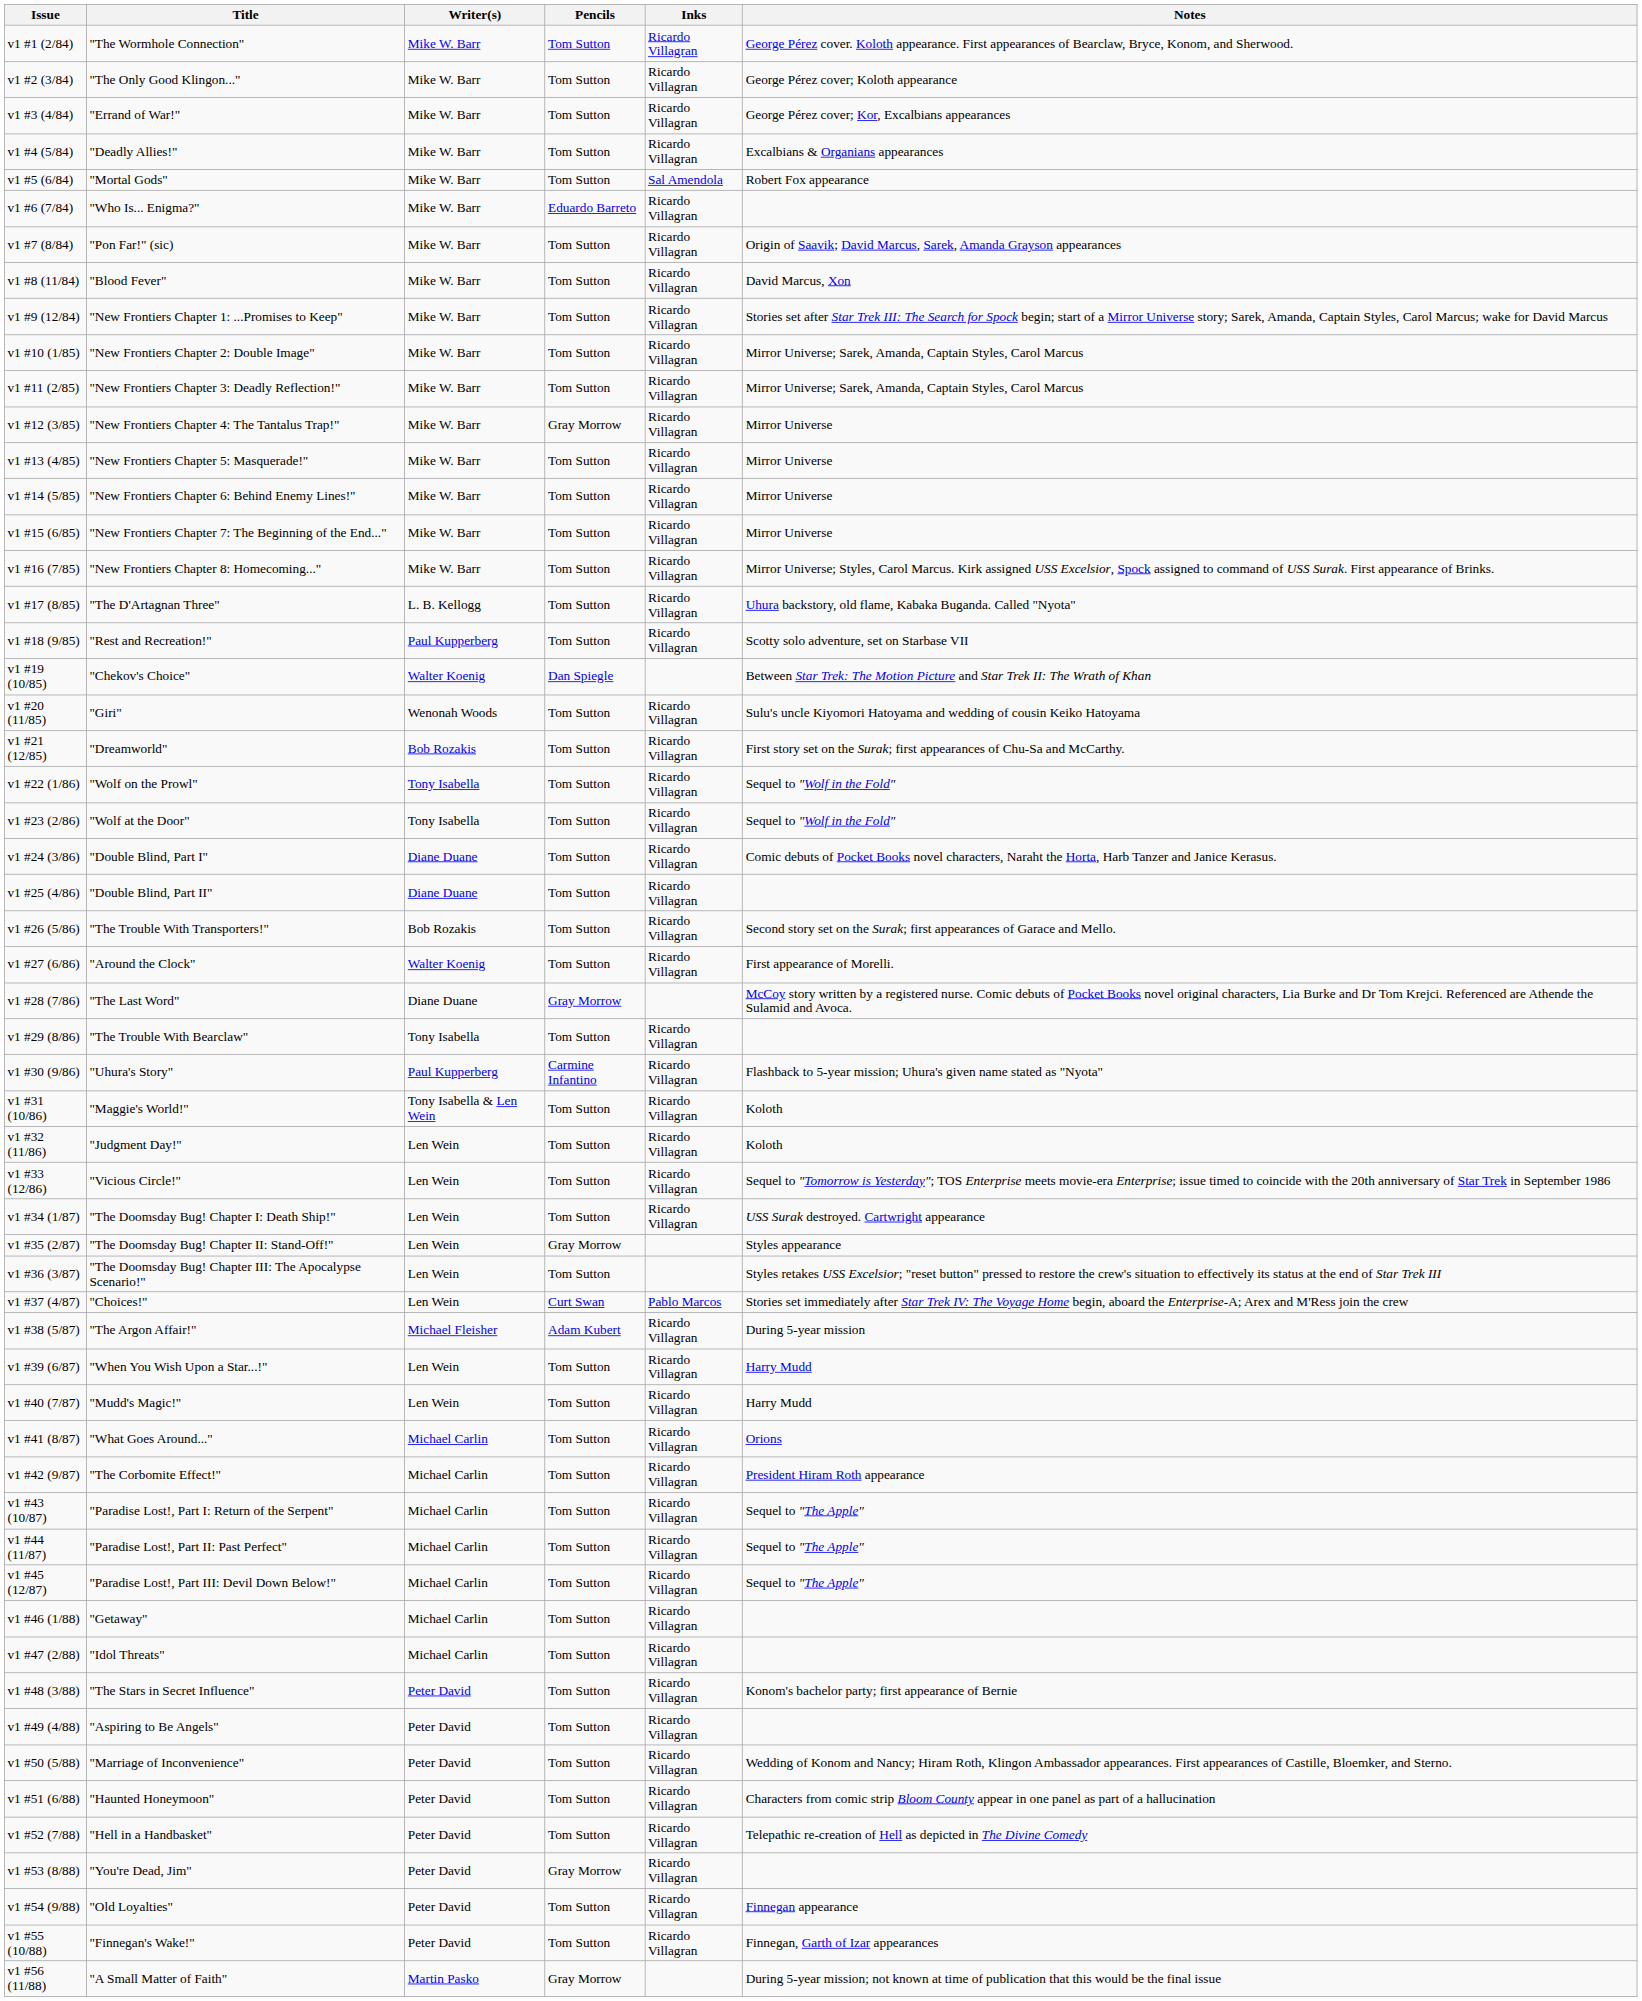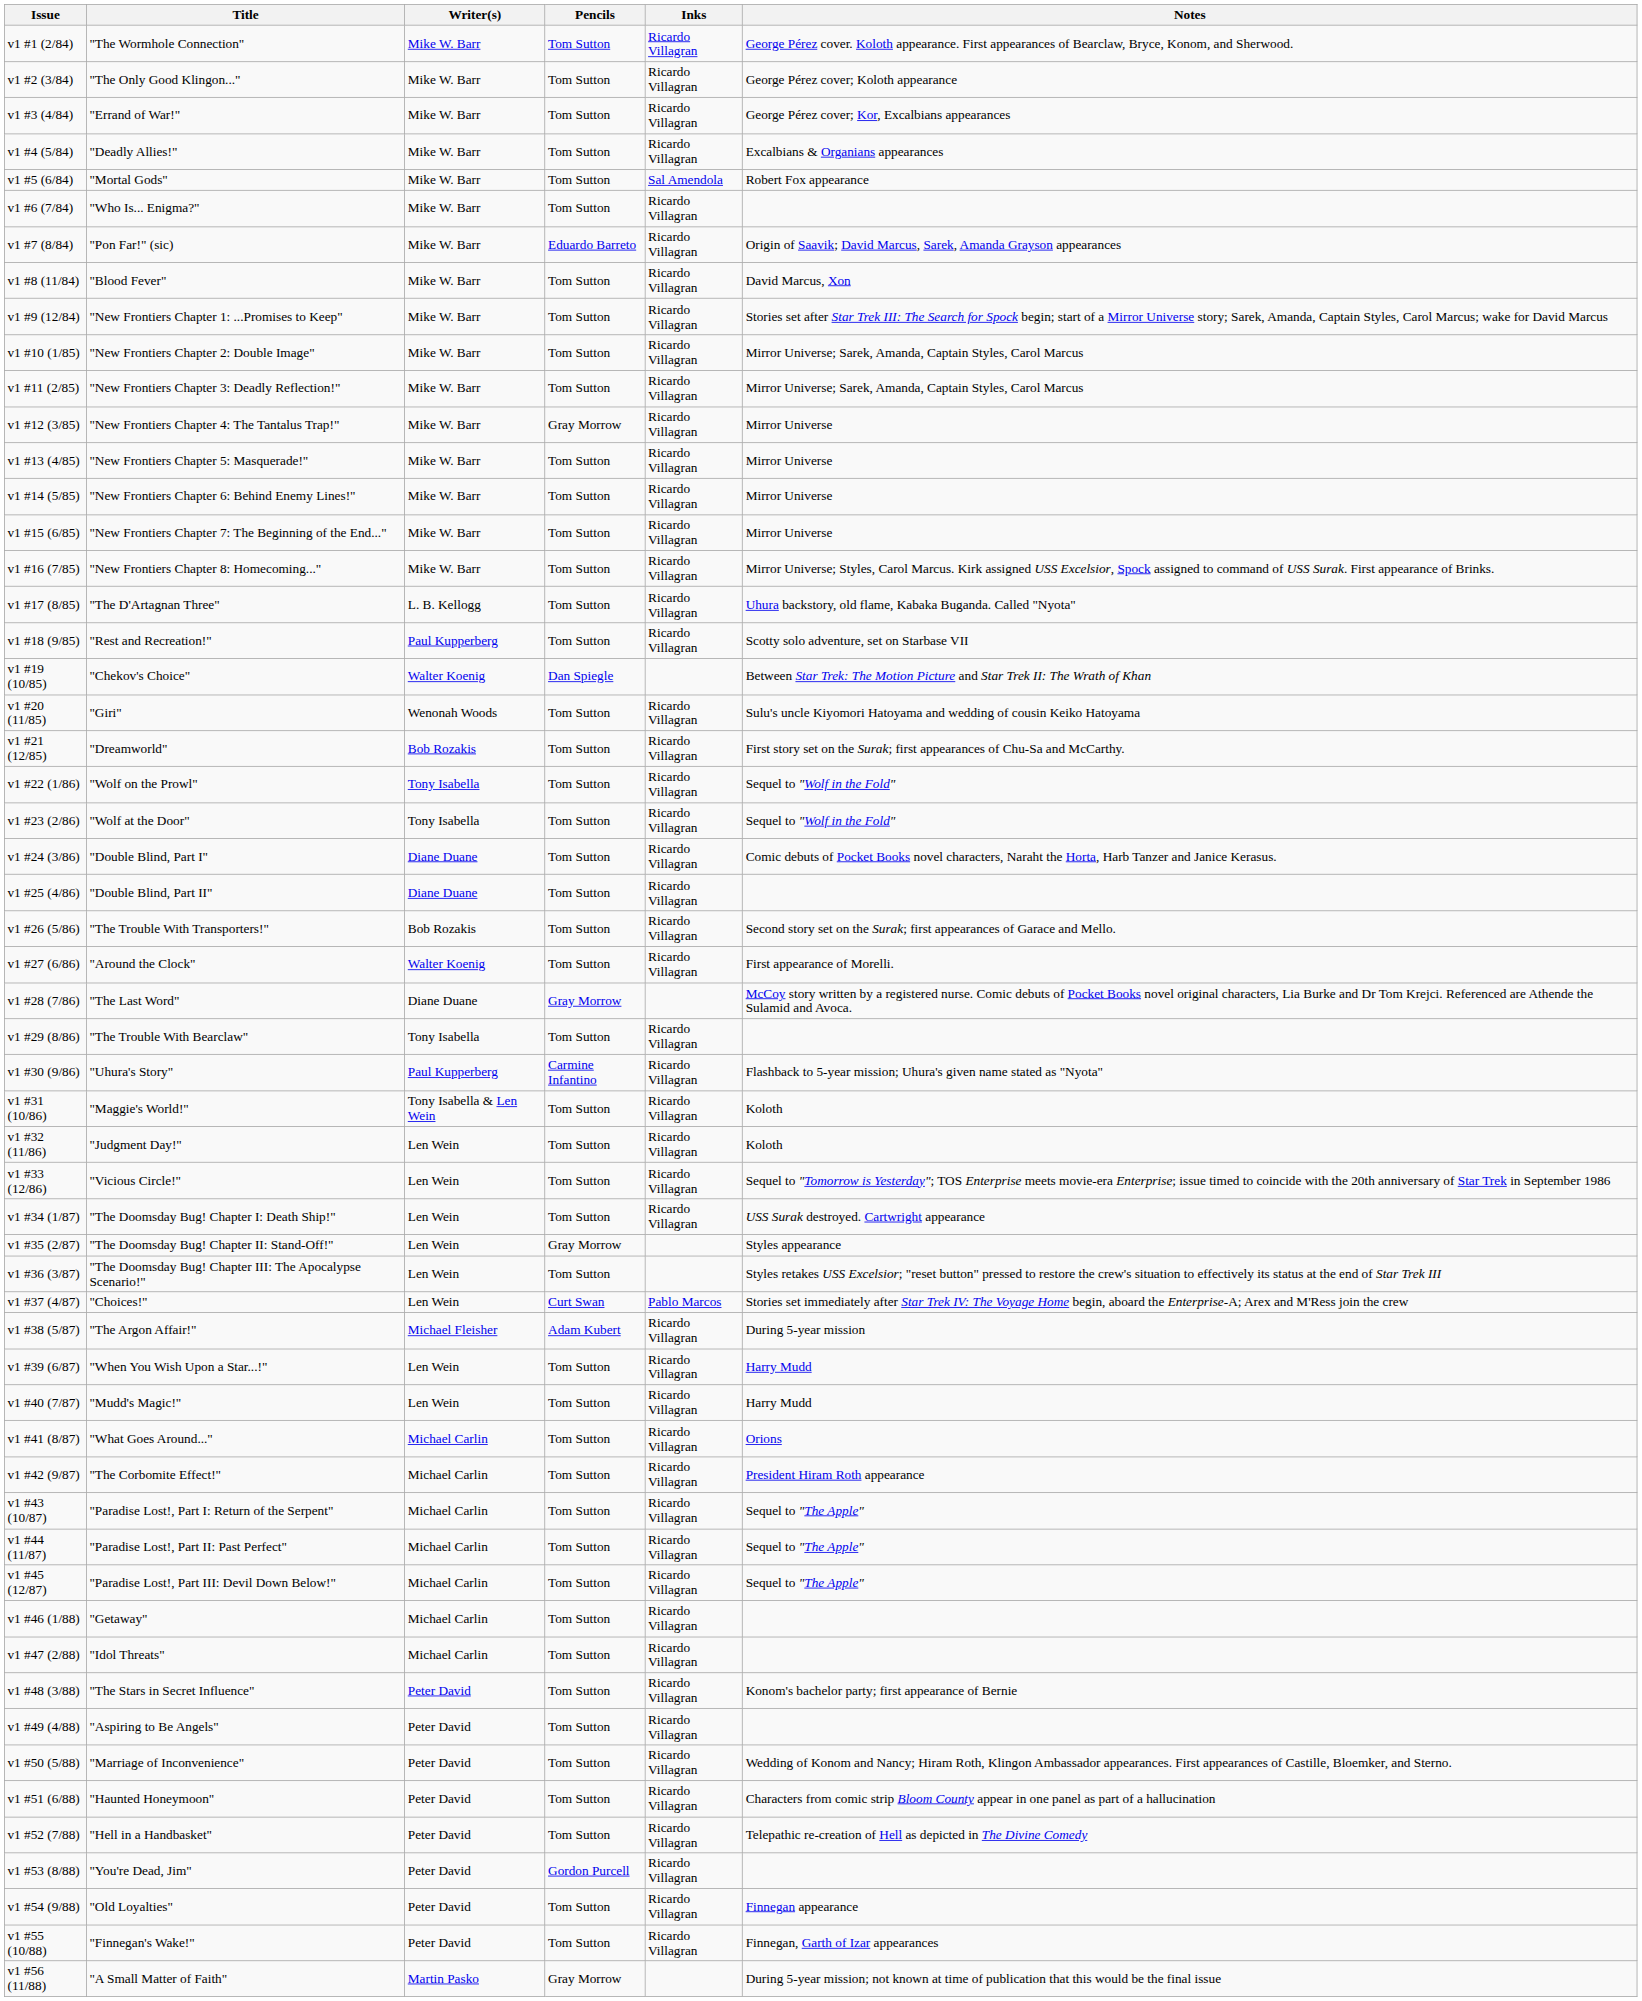"Who Is... Enigma?" | Pencils: Eduardo Barreto -> Tom Sutton
"Pon Far!" (sic) | Pencils: Tom Sutton -> Eduardo Barreto
"You're Dead, Jim" | Pencils: Gray Morrow -> Gordon Purcell
